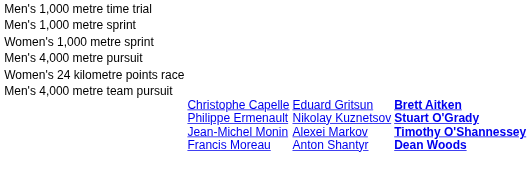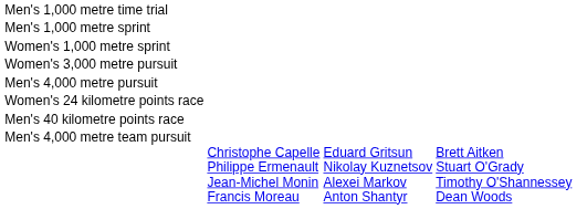+ row: Women's 3,000 metre pursuit
+ row: Men's 40 kilometre points race
Men's 4,000 metre team pursuit | column 4: bold -> normal
